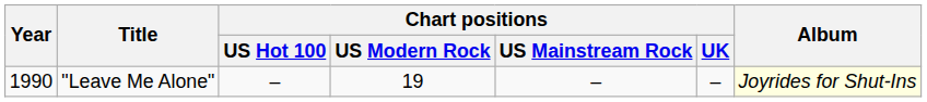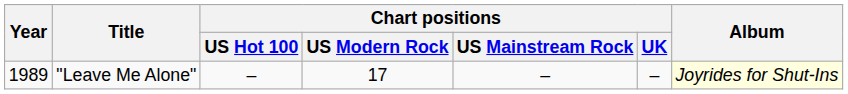"Leave Me Alone" | Year: 1990 -> 1989
"Leave Me Alone" | Chart positions / US Modern Rock: 19 -> 17
